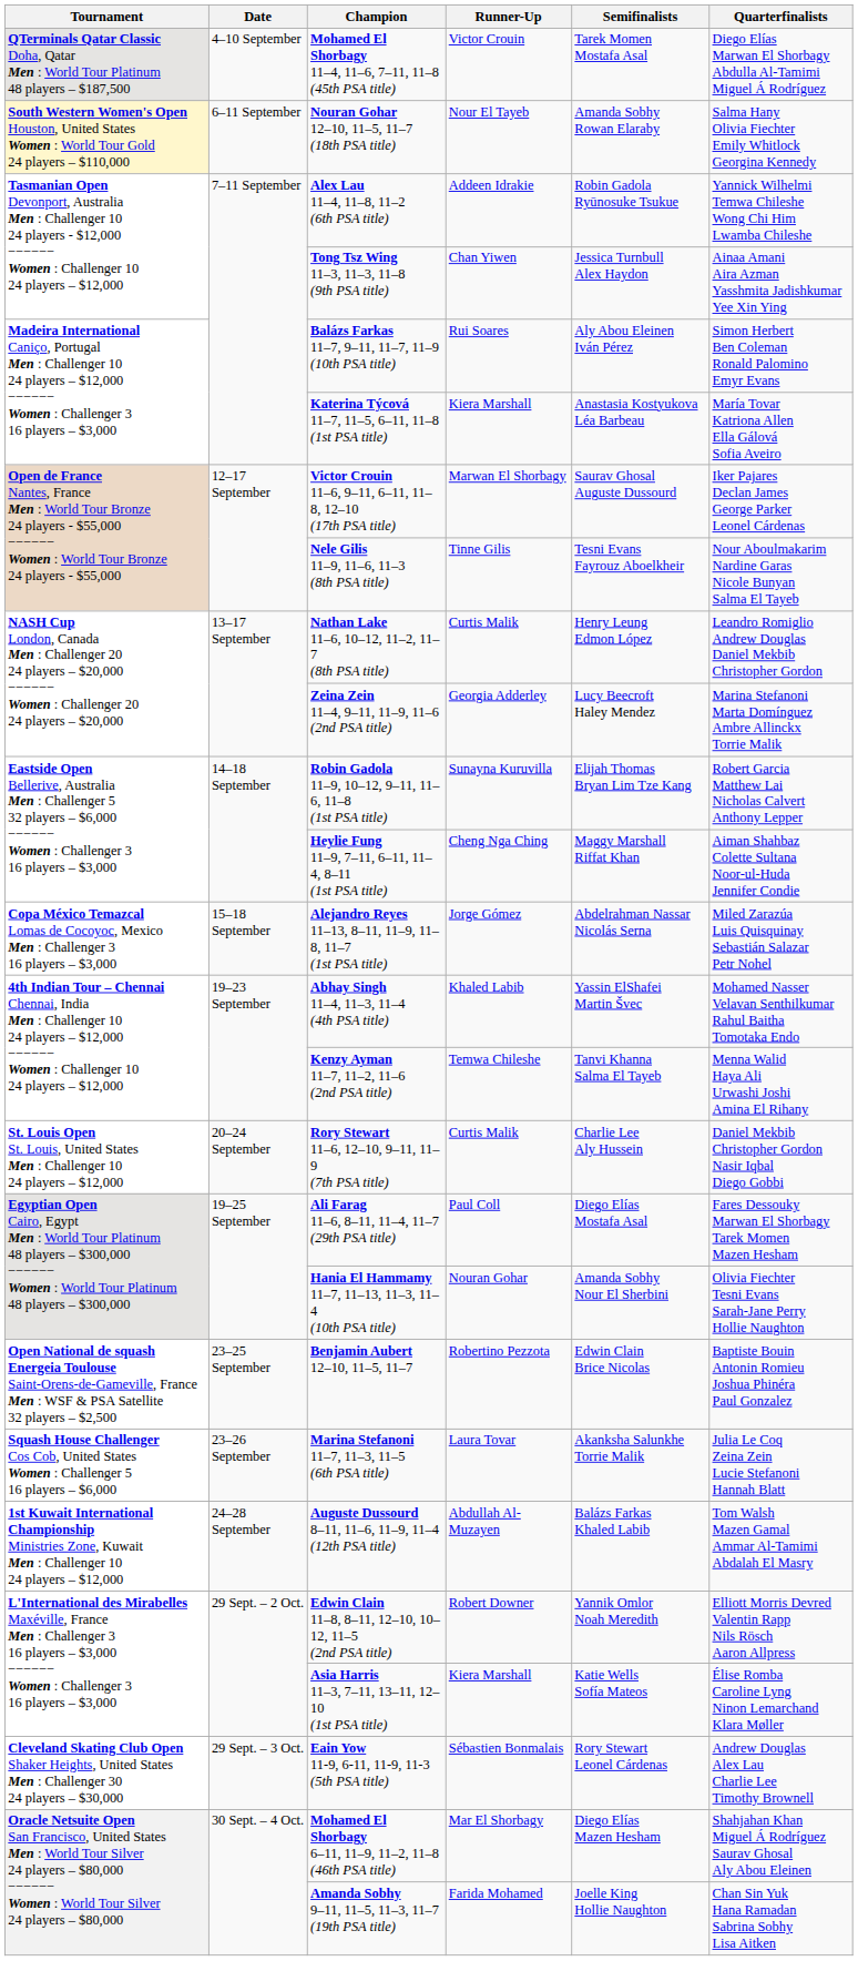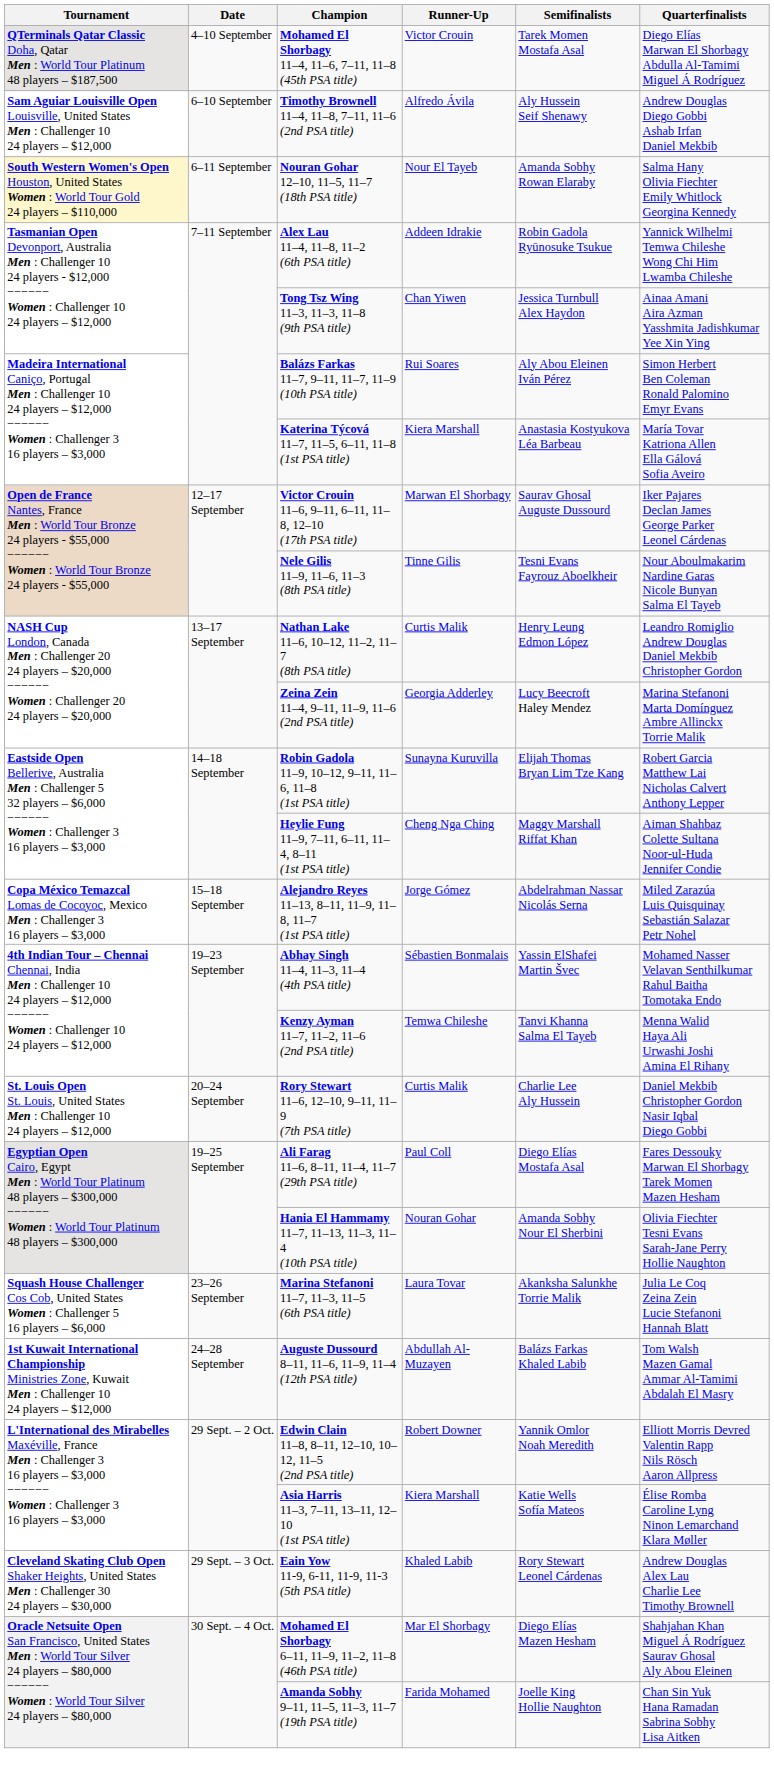+ row: Sam Aguiar Louisville Open Louisville, United States Men : Challenger 10 24 players – $12,000 | 6–10 September | Timothy Brownell 11–4, 11–8, 7–11, 11–6 (2nd PSA title) | Alfredo Ávila | Aly Hussein Seif Shenawy | Andrew Douglas Diego Gobbi Ashab Irfan Daniel Mekbib
Abhay Singh 11–4, 11–3, 11–4 (4th PSA title) | Runner-Up: Khaled Labib -> Sébastien Bonmalais
- row: Open National de squash Energeia Toulouse Saint-Orens-de-Gameville, France Men : WSF & PSA Satellite 32 players – $2,500 | 23–25 September | Benjamin Aubert 12–10, 11–5, 11–7 | Robertino Pezzota | Edwin Clain Brice Nicolas | Baptiste Bouin Antonin Romieu Joshua Phinéra Paul Gonzalez
Eain Yow 11-9, 6-11, 11-9, 11-3 (5th PSA title) | Runner-Up: Sébastien Bonmalais -> Khaled Labib
